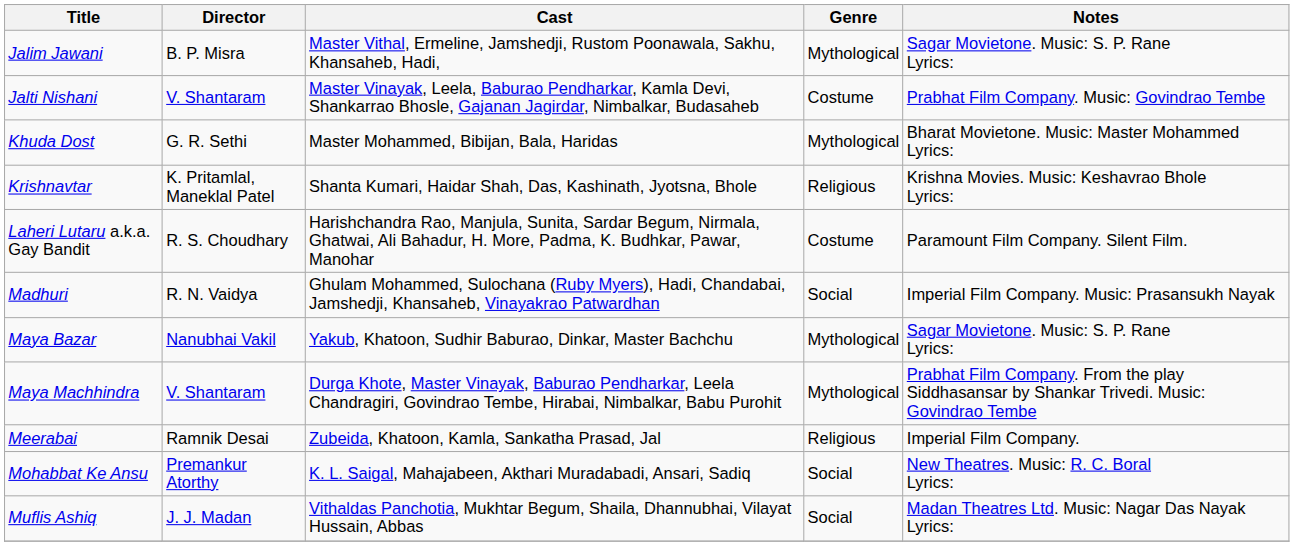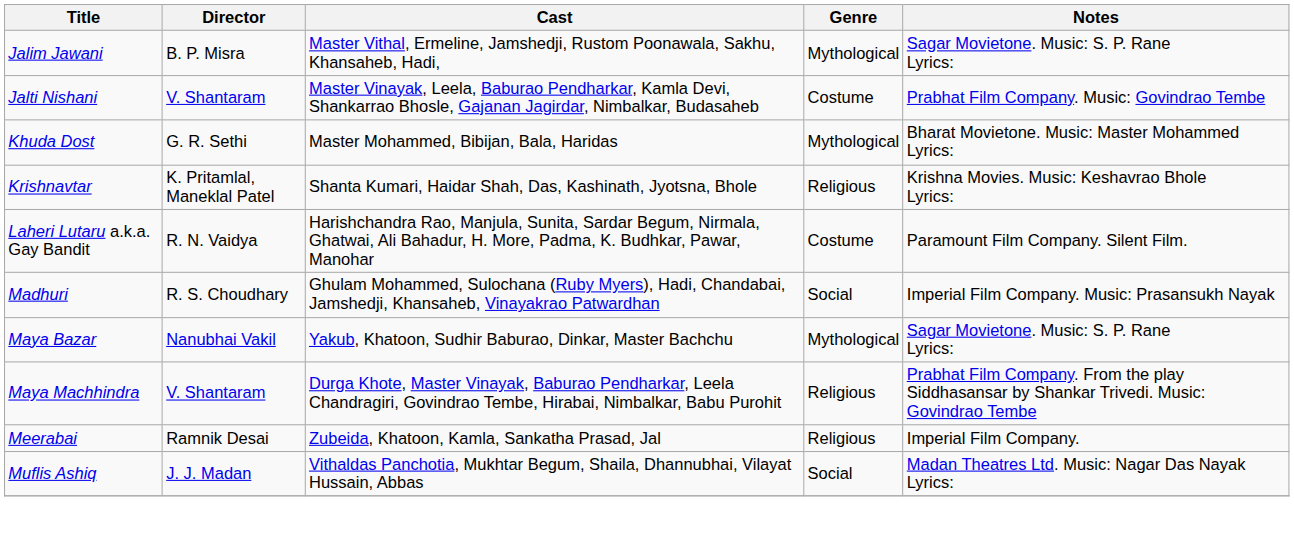Laheri Lutaru a.k.a. Gay Bandit | Director: R. S. Choudhary -> R. N. Vaidya
Madhuri | Director: R. N. Vaidya -> R. S. Choudhary
Maya Machhindra | Genre: Mythological -> Religious
- row: Mohabbat Ke Ansu | Premankur Atorthy | K. L. Saigal, Mahajabeen, Akthari Muradabadi, Ansari, Sadiq | Social | New Theatres. Music: R. C. Boral Lyrics:
